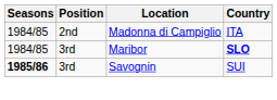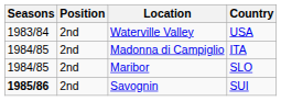+ row: 1983/84 | 2nd | Waterville Valley | USA
Maribor | Position: 3rd -> 2nd
Maribor | Country: bold -> normal
Savognin | Position: 3rd -> 2nd
